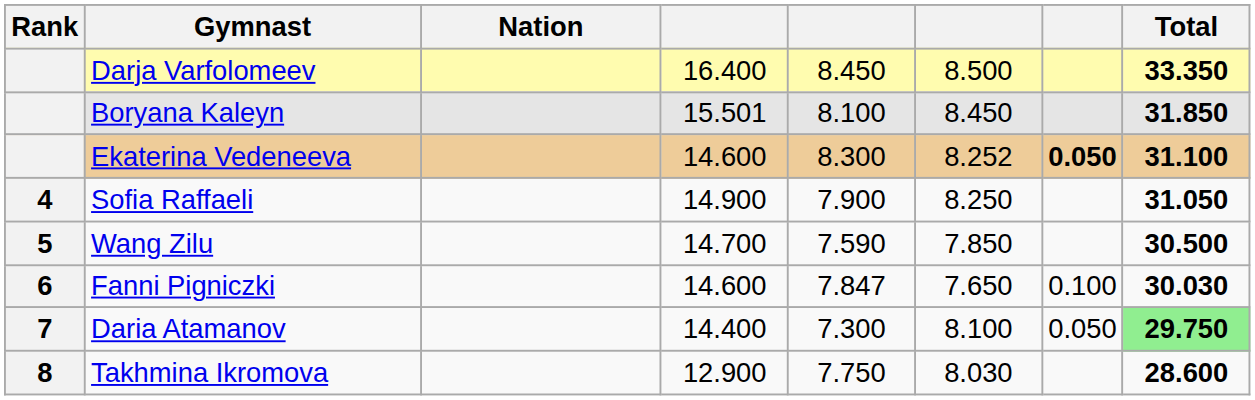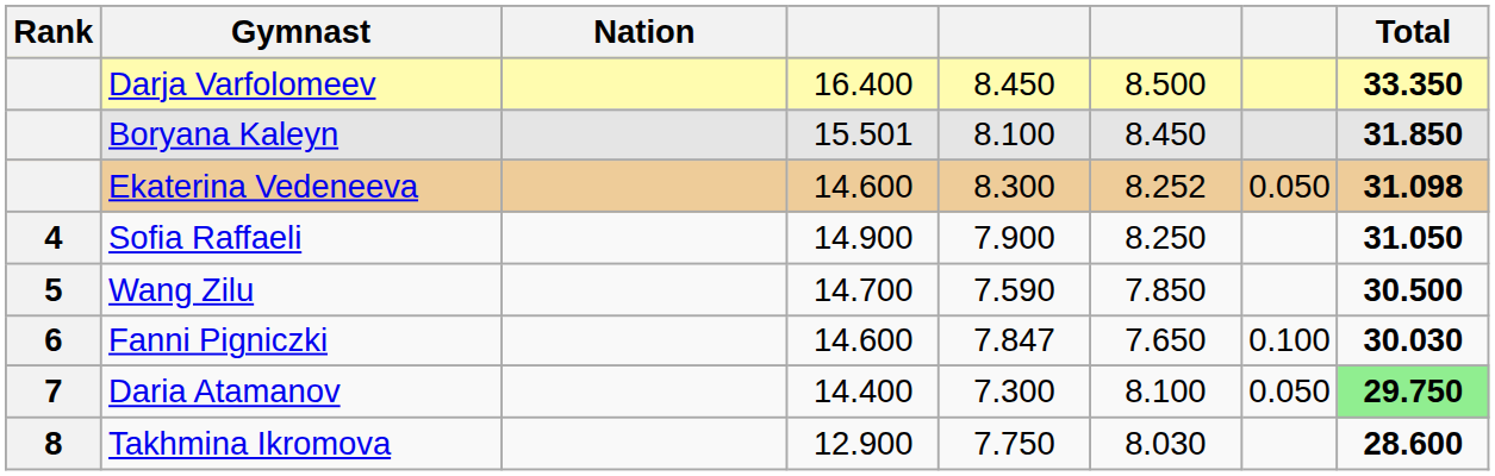Ekaterina Vedeneeva | column 7: bold -> normal
Ekaterina Vedeneeva | Total: 31.100 -> 31.098
